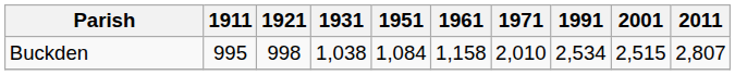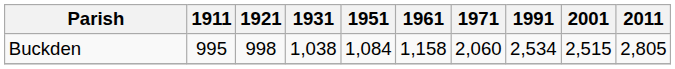Buckden | 1971: 2,010 -> 2,060
Buckden | 2011: 2,807 -> 2,805
